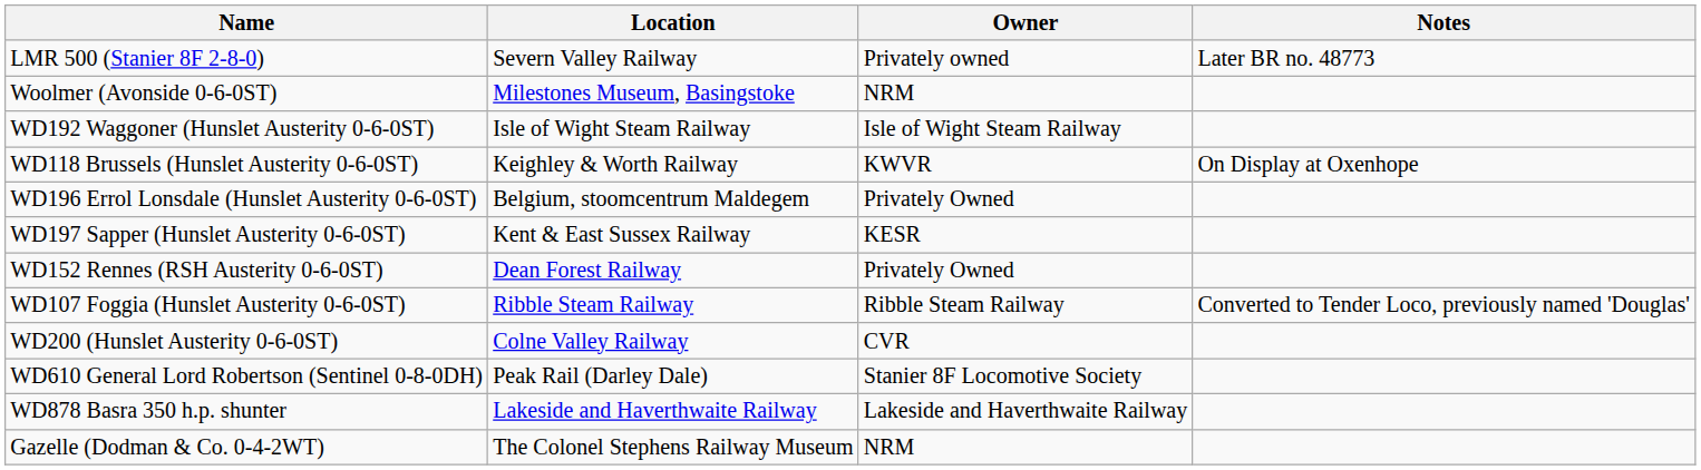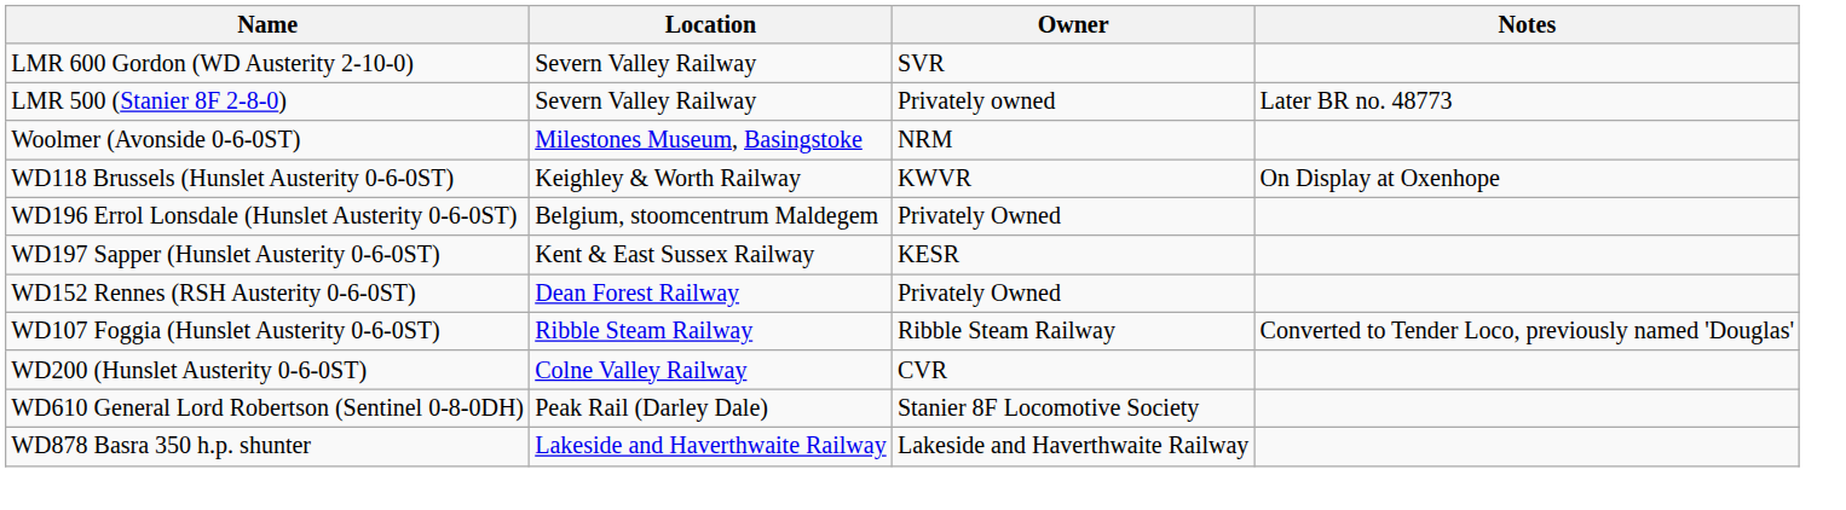+ row: LMR 600 Gordon (WD Austerity 2-10-0) | Severn Valley Railway | SVR
- row: WD192 Waggoner (Hunslet Austerity 0-6-0ST) | Isle of Wight Steam Railway | Isle of Wight Steam Railway
- row: Gazelle (Dodman & Co. 0-4-2WT) | The Colonel Stephens Railway Museum | NRM
